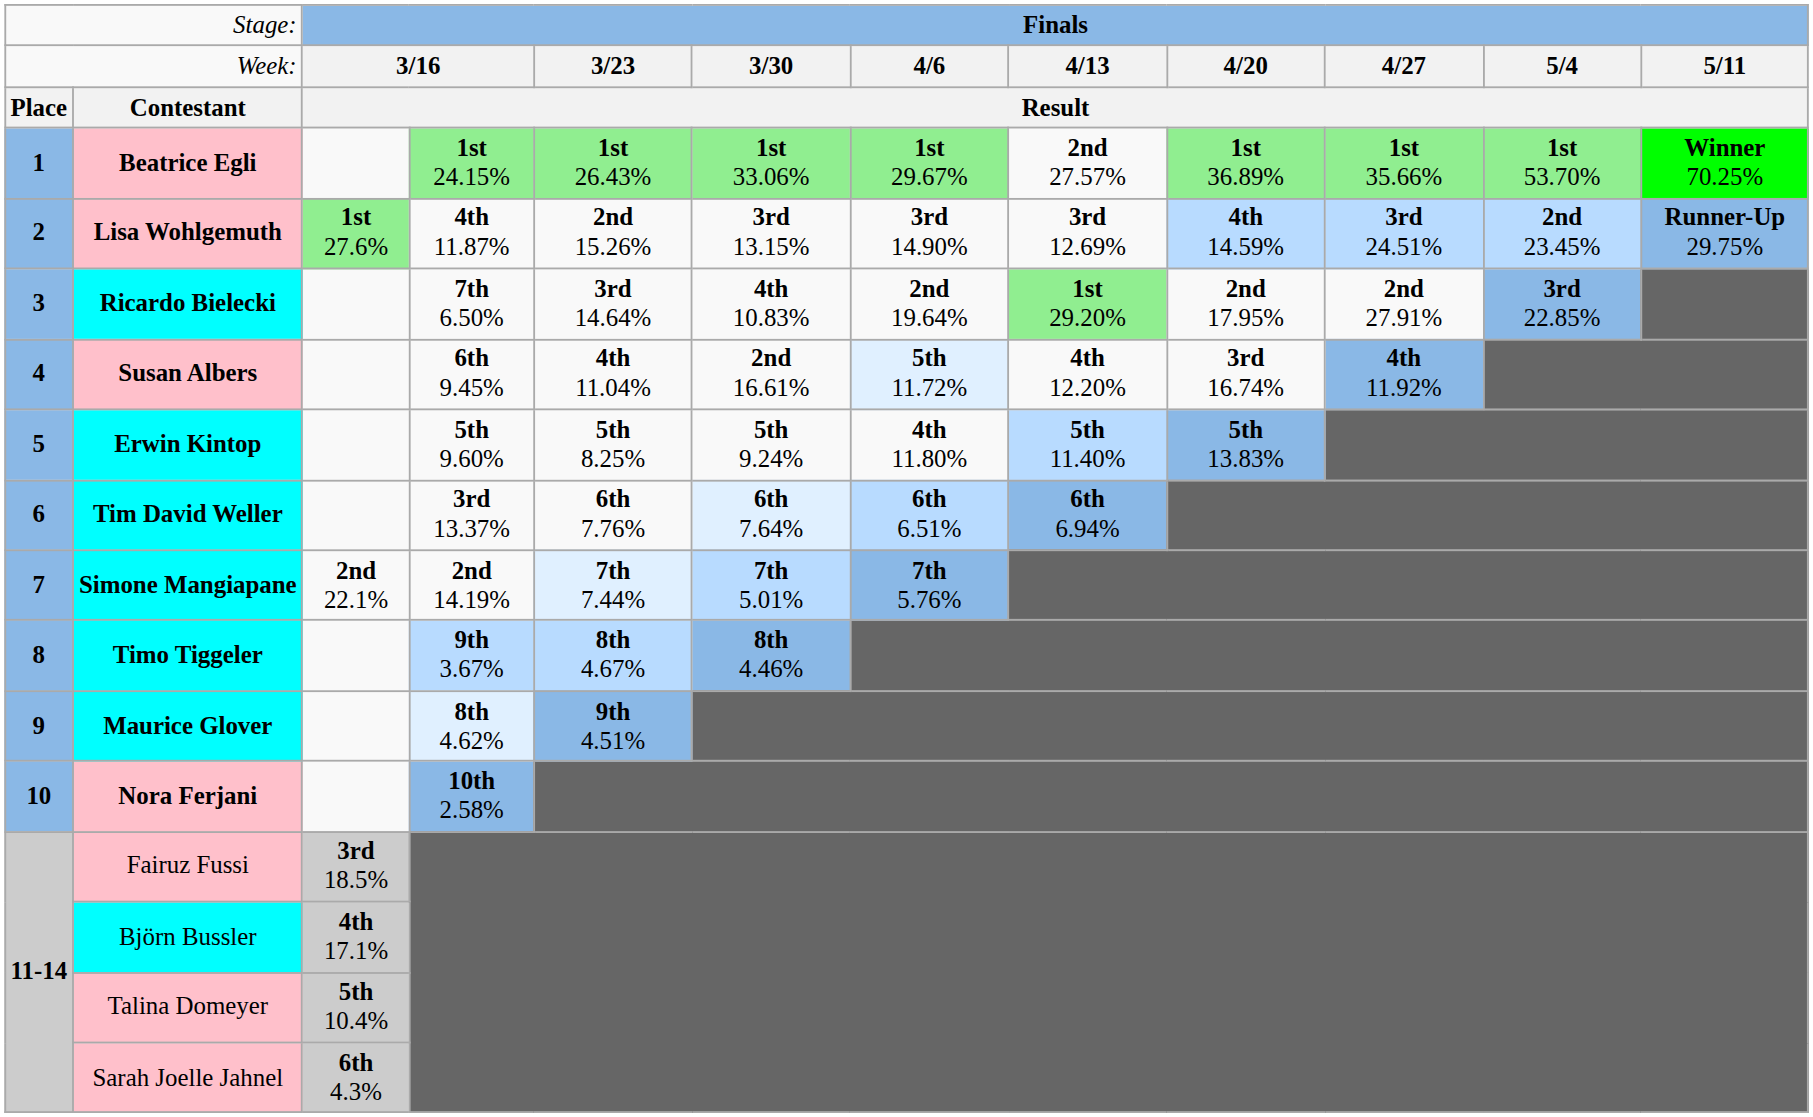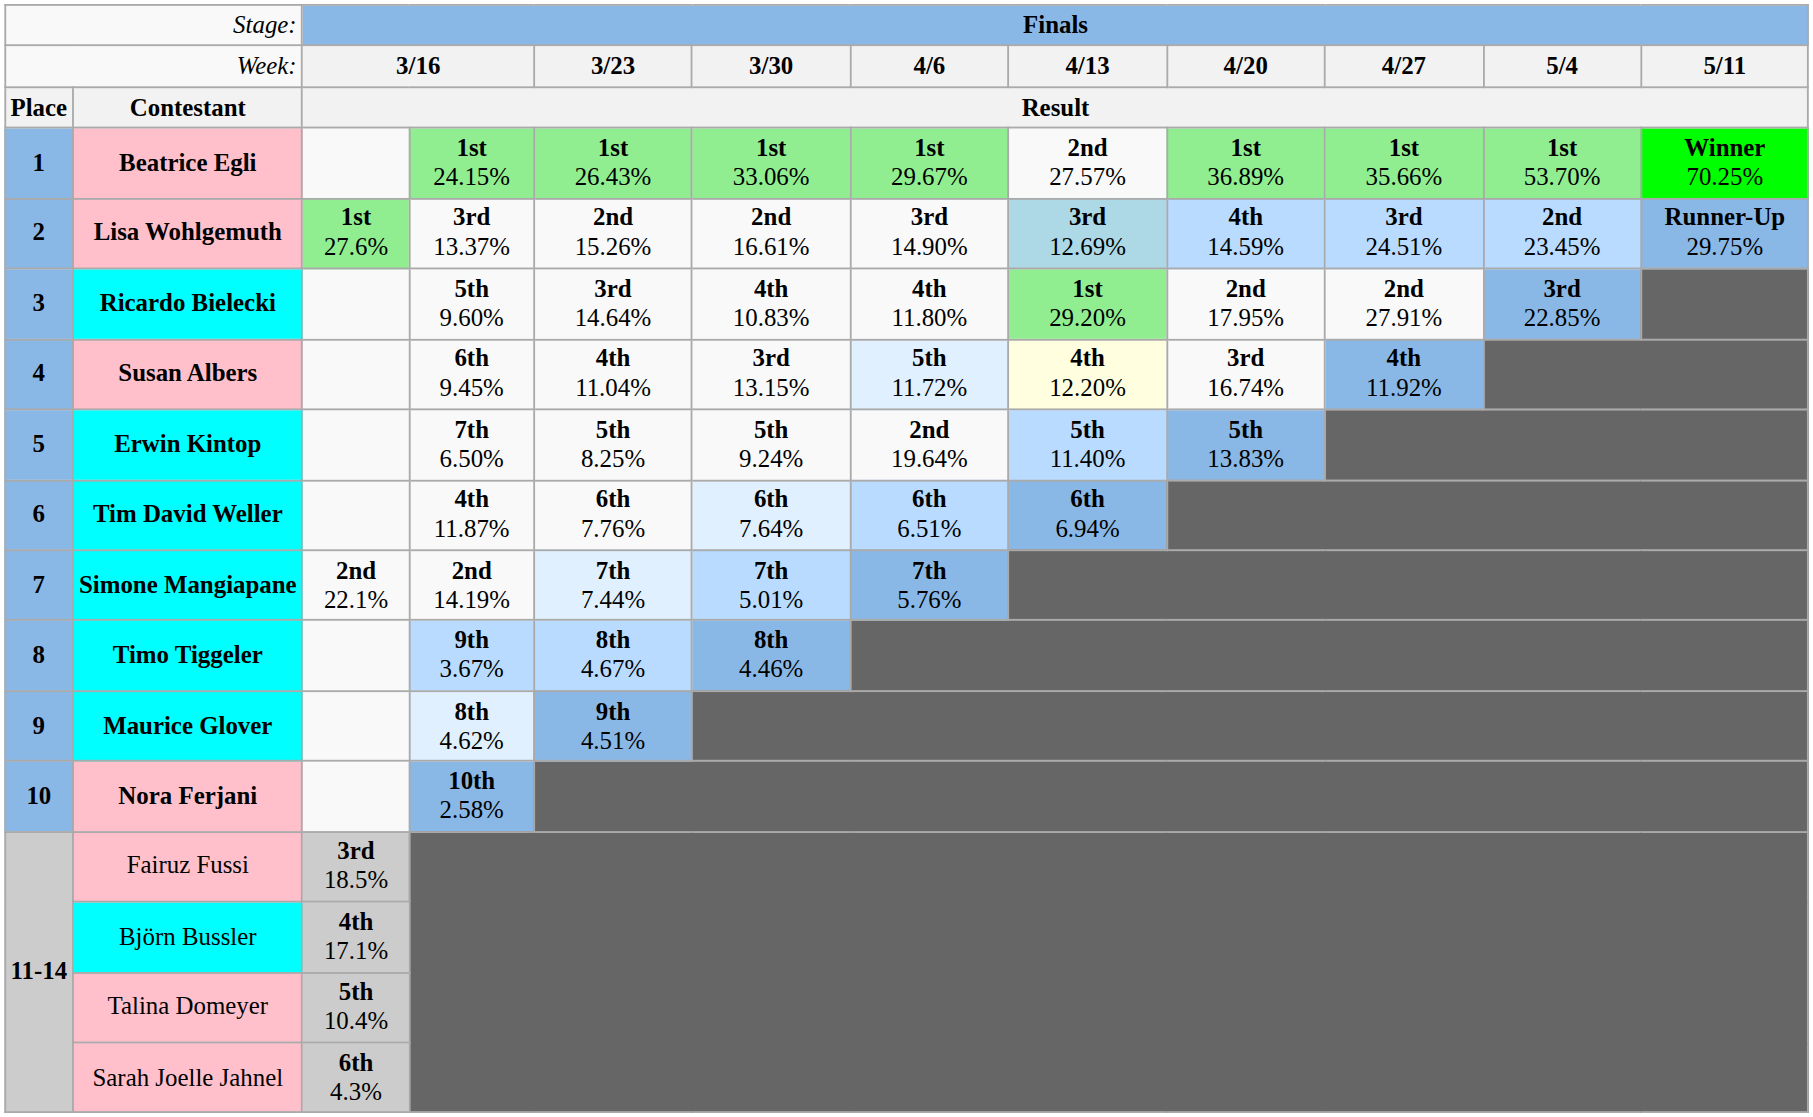Lisa Wohlgemuth | column 4: 4th 11.87% -> 3rd 13.37%
Lisa Wohlgemuth | column 6: 3rd 13.15% -> 2nd 16.61%
Lisa Wohlgemuth | column 8: no background -> lightblue background
Ricardo Bielecki | column 4: 7th 6.50% -> 5th 9.60%
Ricardo Bielecki | column 7: 2nd 19.64% -> 4th 11.80%
Susan Albers | column 6: 2nd 16.61% -> 3rd 13.15%
Susan Albers | column 8: no background -> lightyellow background
Erwin Kintop | column 4: 5th 9.60% -> 7th 6.50%
Erwin Kintop | column 7: 4th 11.80% -> 2nd 19.64%
Tim David Weller | column 4: 3rd 13.37% -> 4th 11.87%
